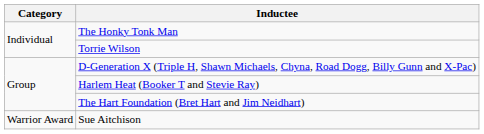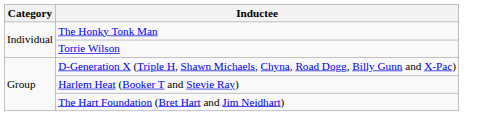- row: Warrior Award | Sue Aitchison
